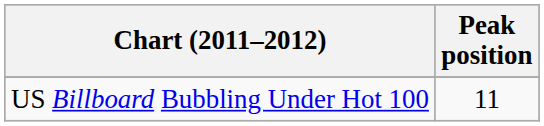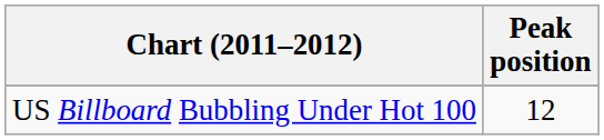US Billboard Bubbling Under Hot 100 | Peak position: 11 -> 12
